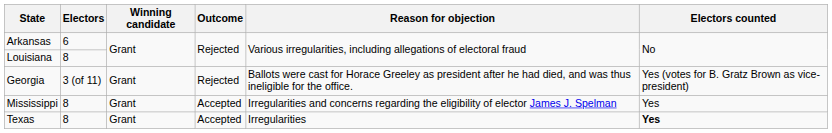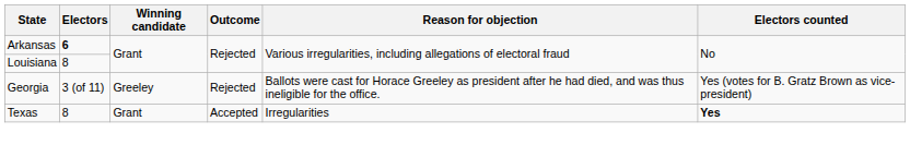Arkansas | Electors: normal -> bold
Georgia | Winning candidate: Grant -> Greeley
- row: Mississippi | 8 | Grant | Accepted | Irregularities and concerns regarding the eligibility of elector James J. Spelman | Yes
